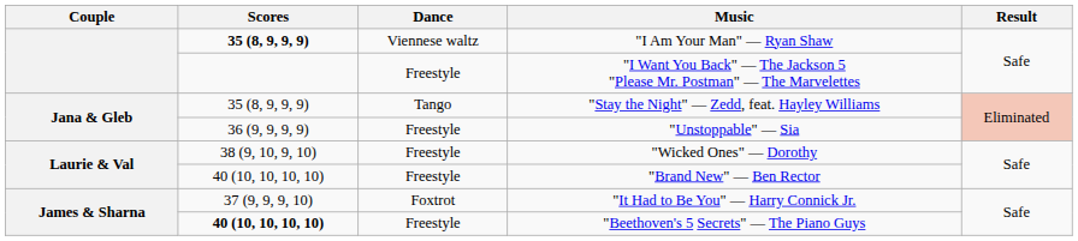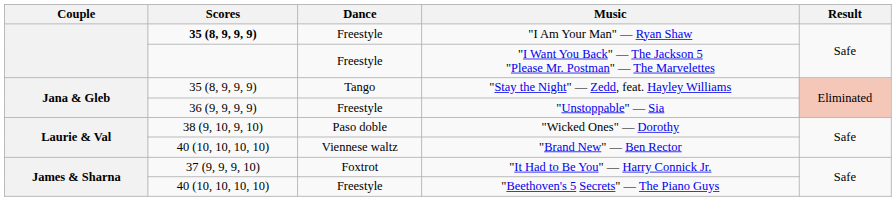"I Am Your Man" — Ryan Shaw | Dance: Viennese waltz -> Freestyle
"Wicked Ones" — Dorothy | Dance: Freestyle -> Paso doble
"Brand New" — Ben Rector | Dance: Freestyle -> Viennese waltz
"Beethoven's 5 Secrets" — The Piano Guys | Scores: bold -> normal
